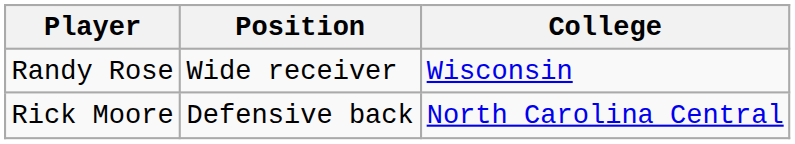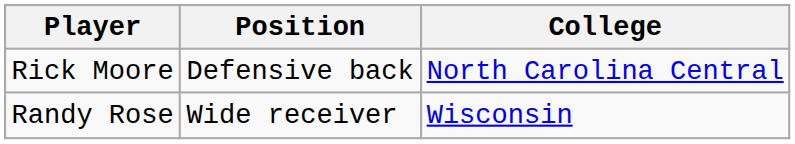rows swapped: Rick Moore <-> Randy Rose
